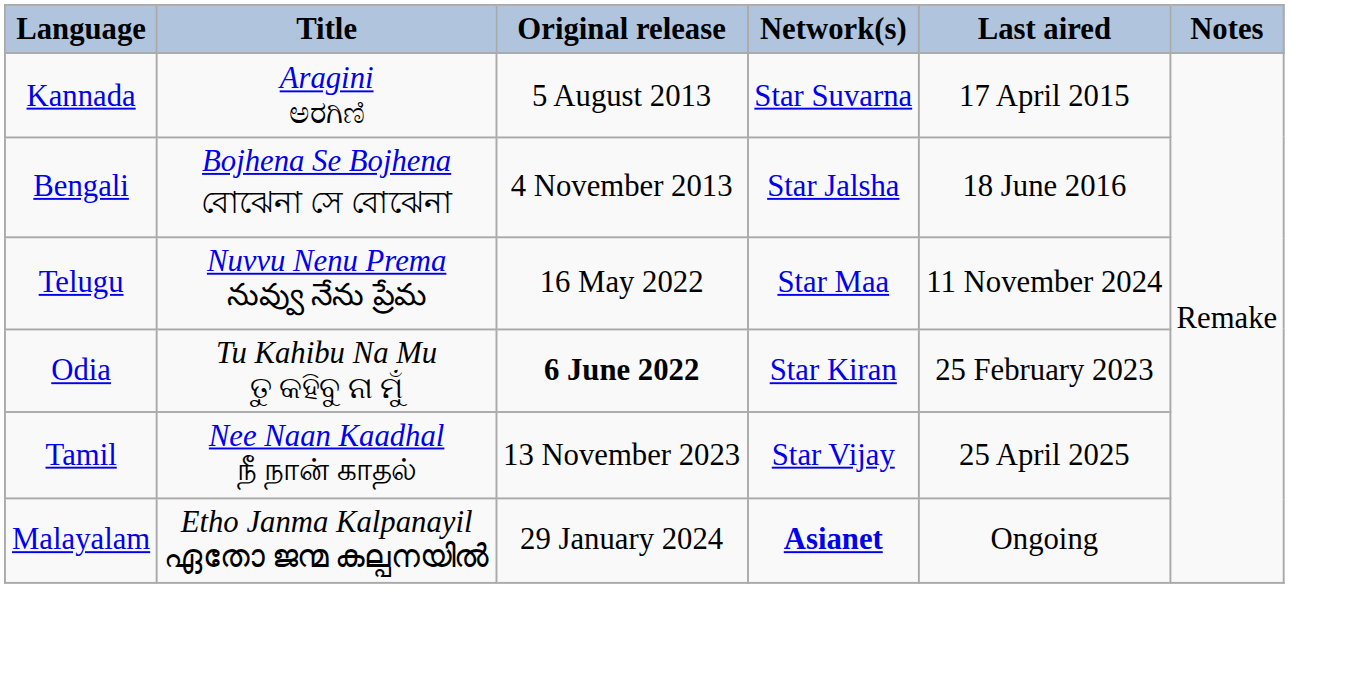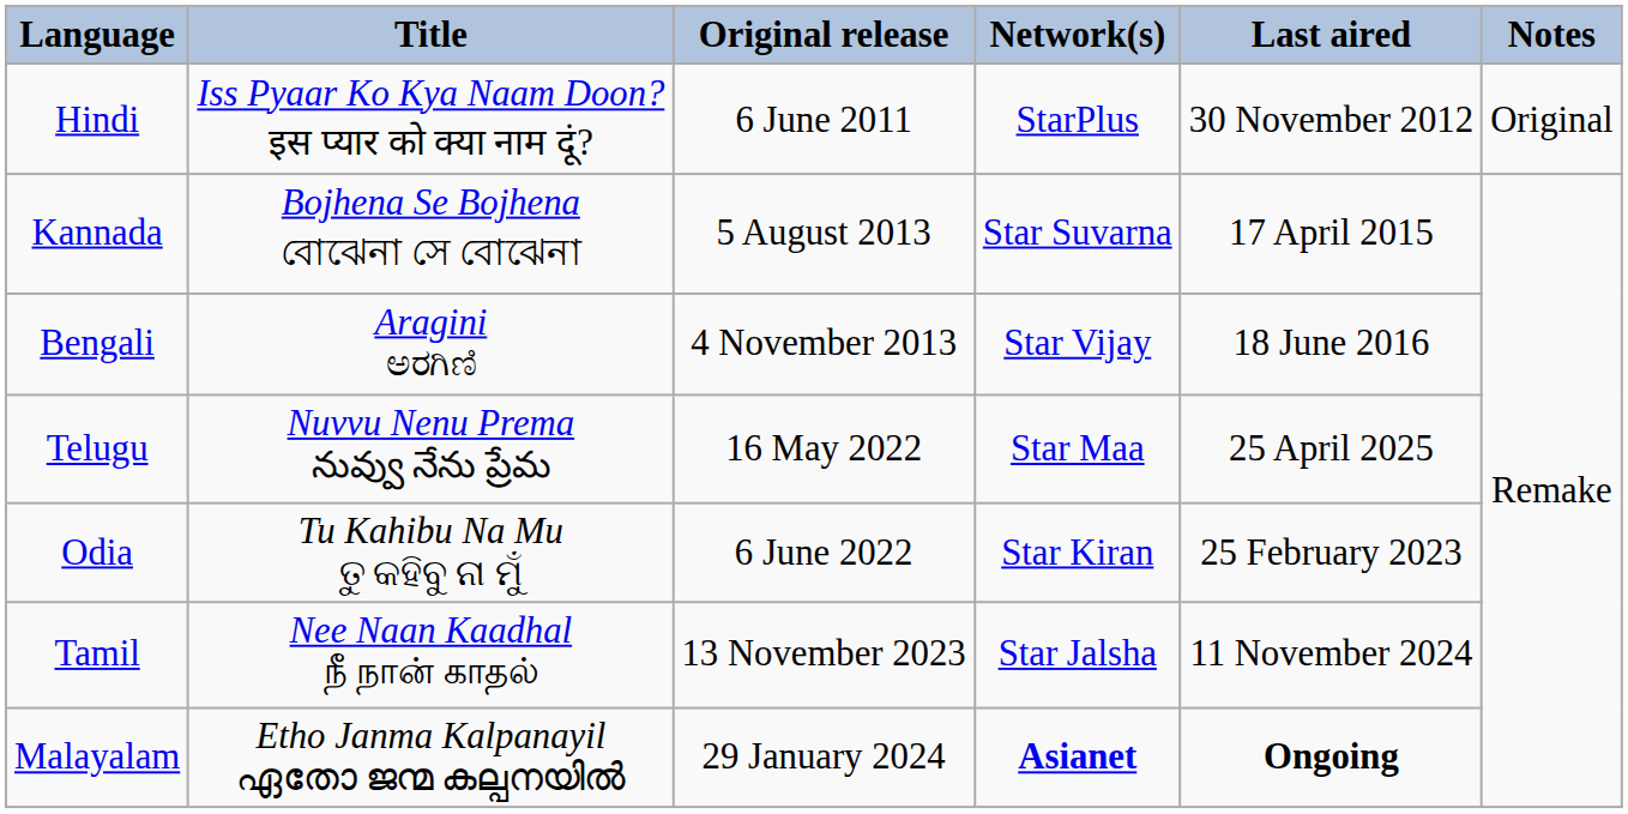+ row: Hindi | Iss Pyaar Ko Kya Naam Doon? इस प्यार को क्या नाम दूं? | 6 June 2011 | StarPlus | 30 November 2012 | Original
Kannada | Title: Aragini ಅರಗಿಣಿ -> Bojhena Se Bojhena বোঝেনা সে বোঝেনা
Bengali | Title: Bojhena Se Bojhena বোঝেনা সে বোঝেনা -> Aragini ಅರಗಿಣಿ
Bengali | Network(s): Star Jalsha -> Star Vijay
Telugu | Last aired: 11 November 2024 -> 25 April 2025
Odia | Original release: bold -> normal
Tamil | Network(s): Star Vijay -> Star Jalsha
Tamil | Last aired: 25 April 2025 -> 11 November 2024
Malayalam | Last aired: normal -> bold
